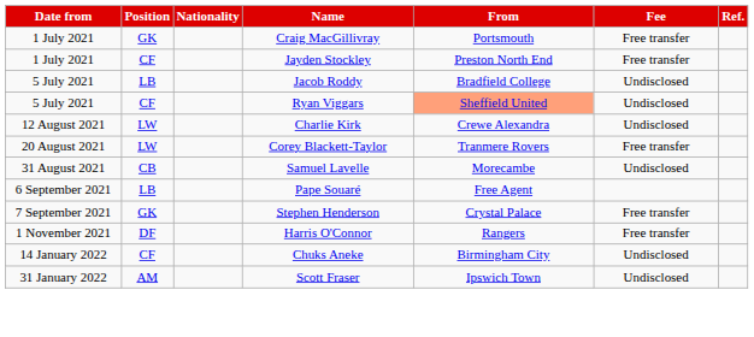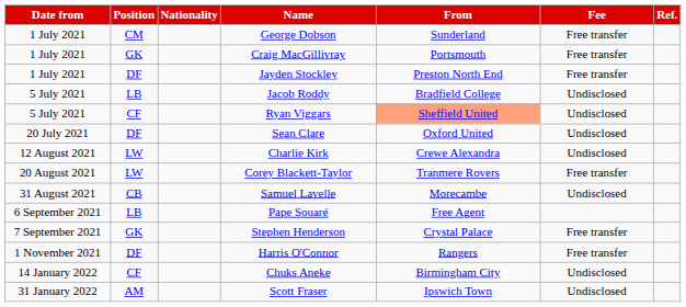+ row: 1 July 2021 | CM | George Dobson | Sunderland | Free transfer
Jayden Stockley | Position: CF -> DF
+ row: 20 July 2021 | DF | Sean Clare | Oxford United | Undisclosed
